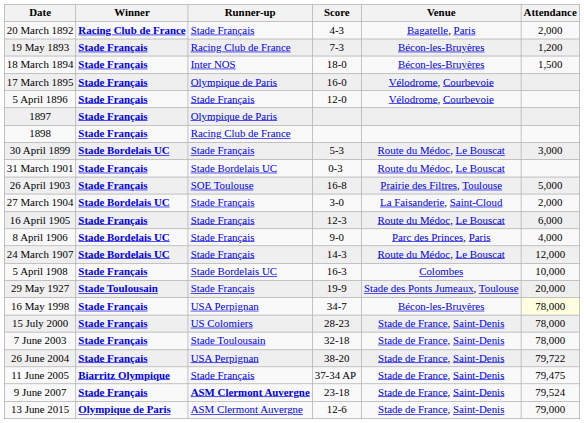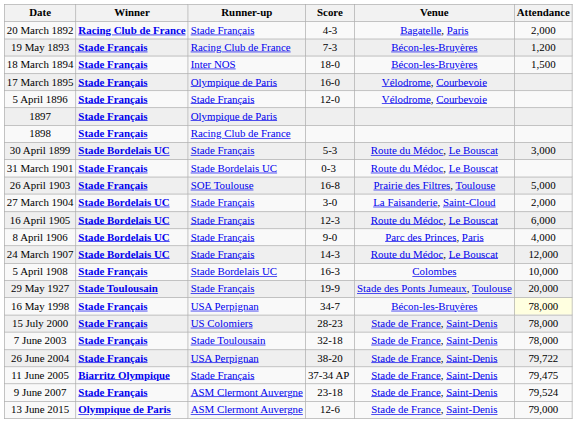16 April 1905 | Winner: Stade Français -> Stade Bordelais UC
9 June 2007 | Runner-up: bold -> normal
